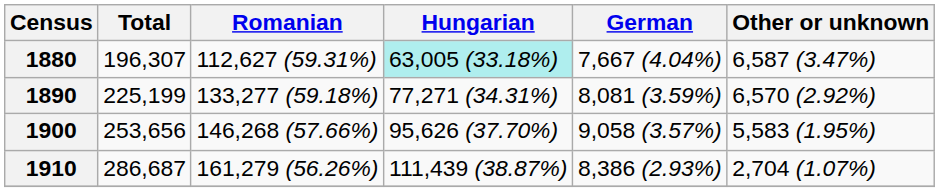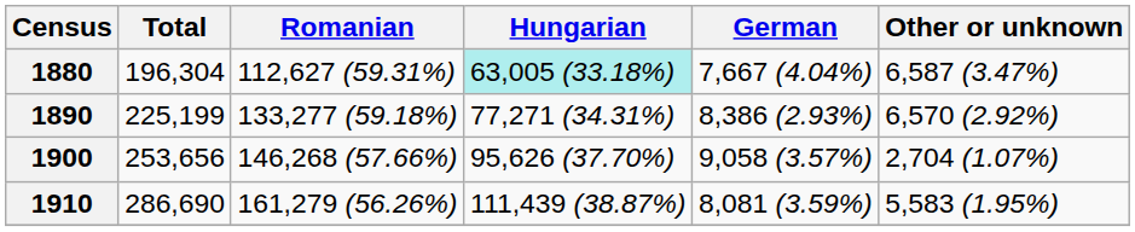1880 | Total: 196,307 -> 196,304
1890 | German: 8,081 (3.59%) -> 8,386 (2.93%)
1900 | Other or unknown: 5,583 (1.95%) -> 2,704 (1.07%)
1910 | Total: 286,687 -> 286,690
1910 | German: 8,386 (2.93%) -> 8,081 (3.59%)
1910 | Other or unknown: 2,704 (1.07%) -> 5,583 (1.95%)
